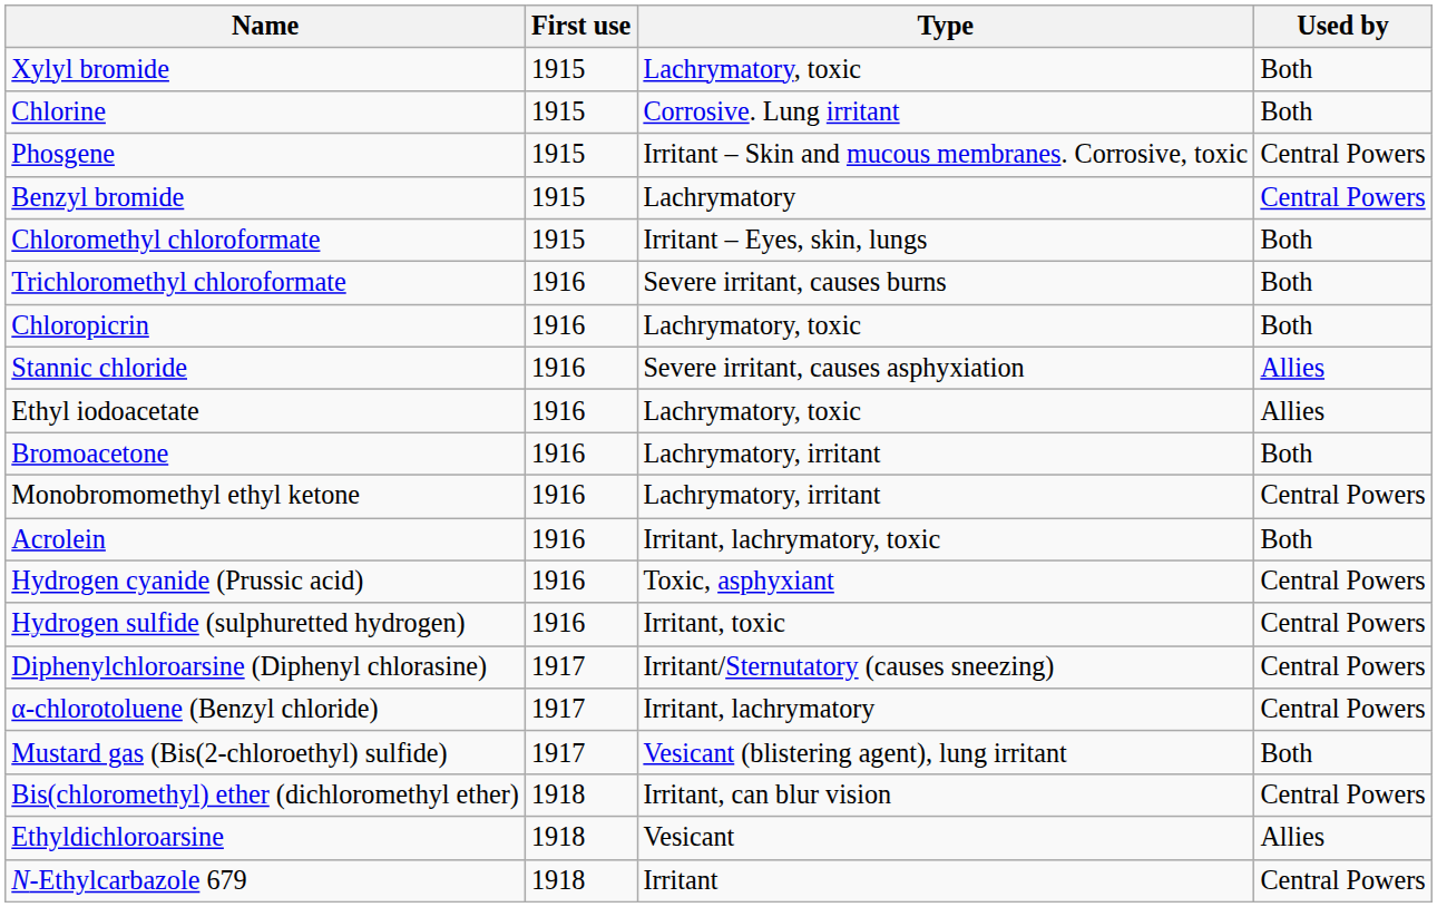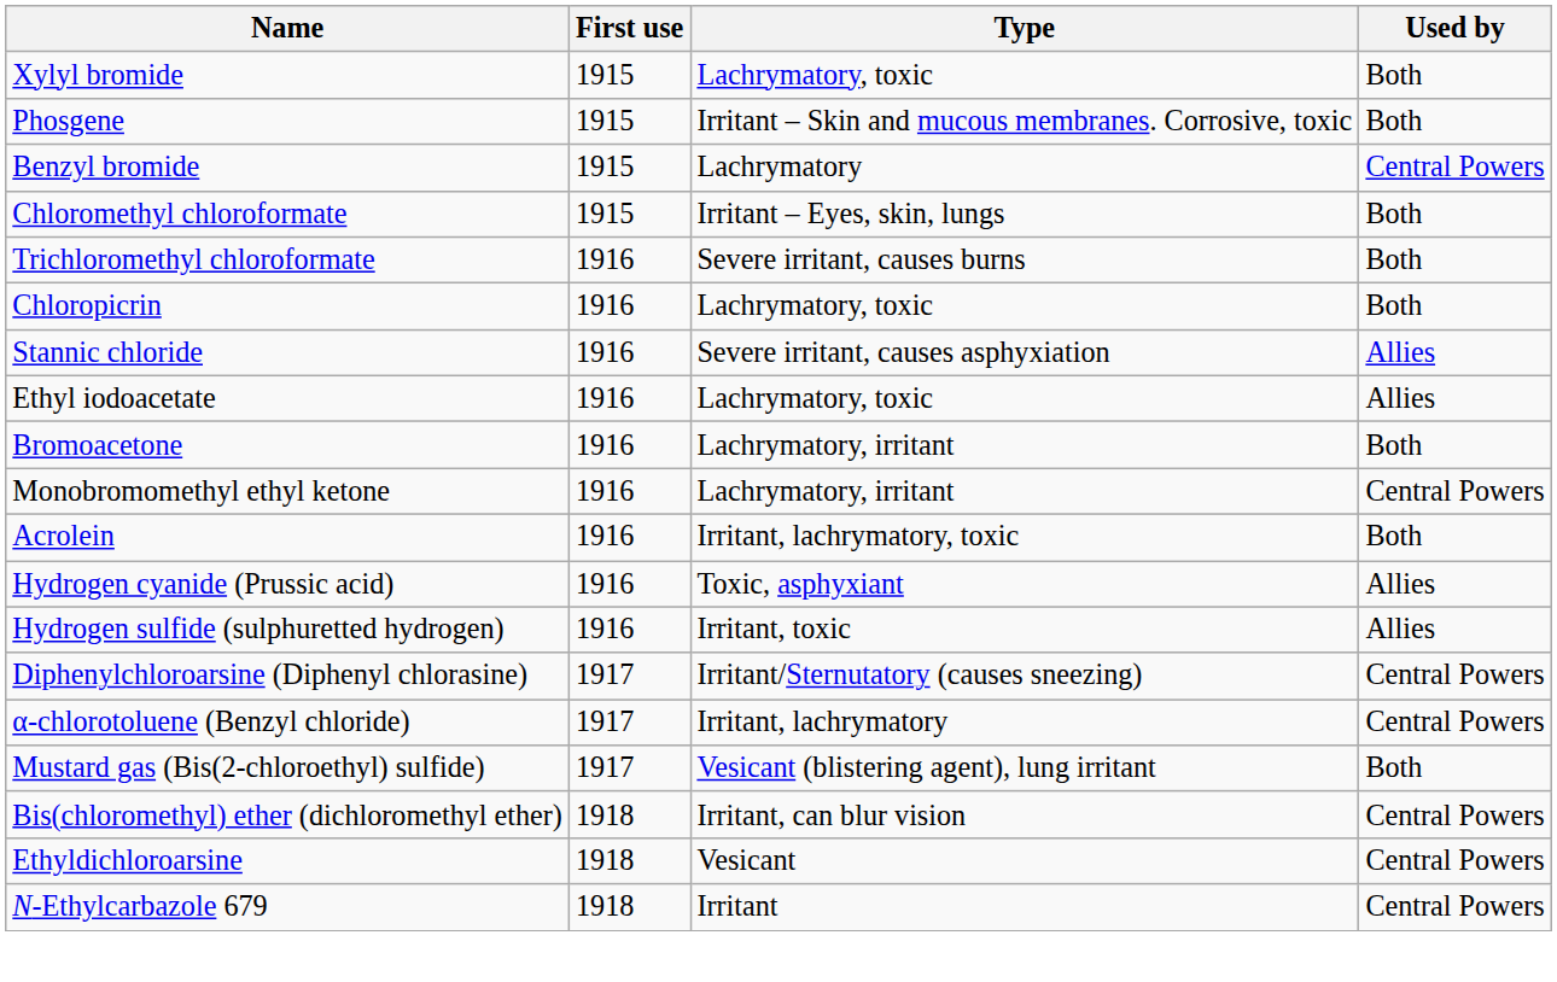- row: Chlorine | 1915 | Corrosive. Lung irritant | Both
Phosgene | Used by: Central Powers -> Both
Hydrogen cyanide (Prussic acid) | Used by: Central Powers -> Allies
Hydrogen sulfide (sulphuretted hydrogen) | Used by: Central Powers -> Allies
Ethyldichloroarsine | Used by: Allies -> Central Powers
